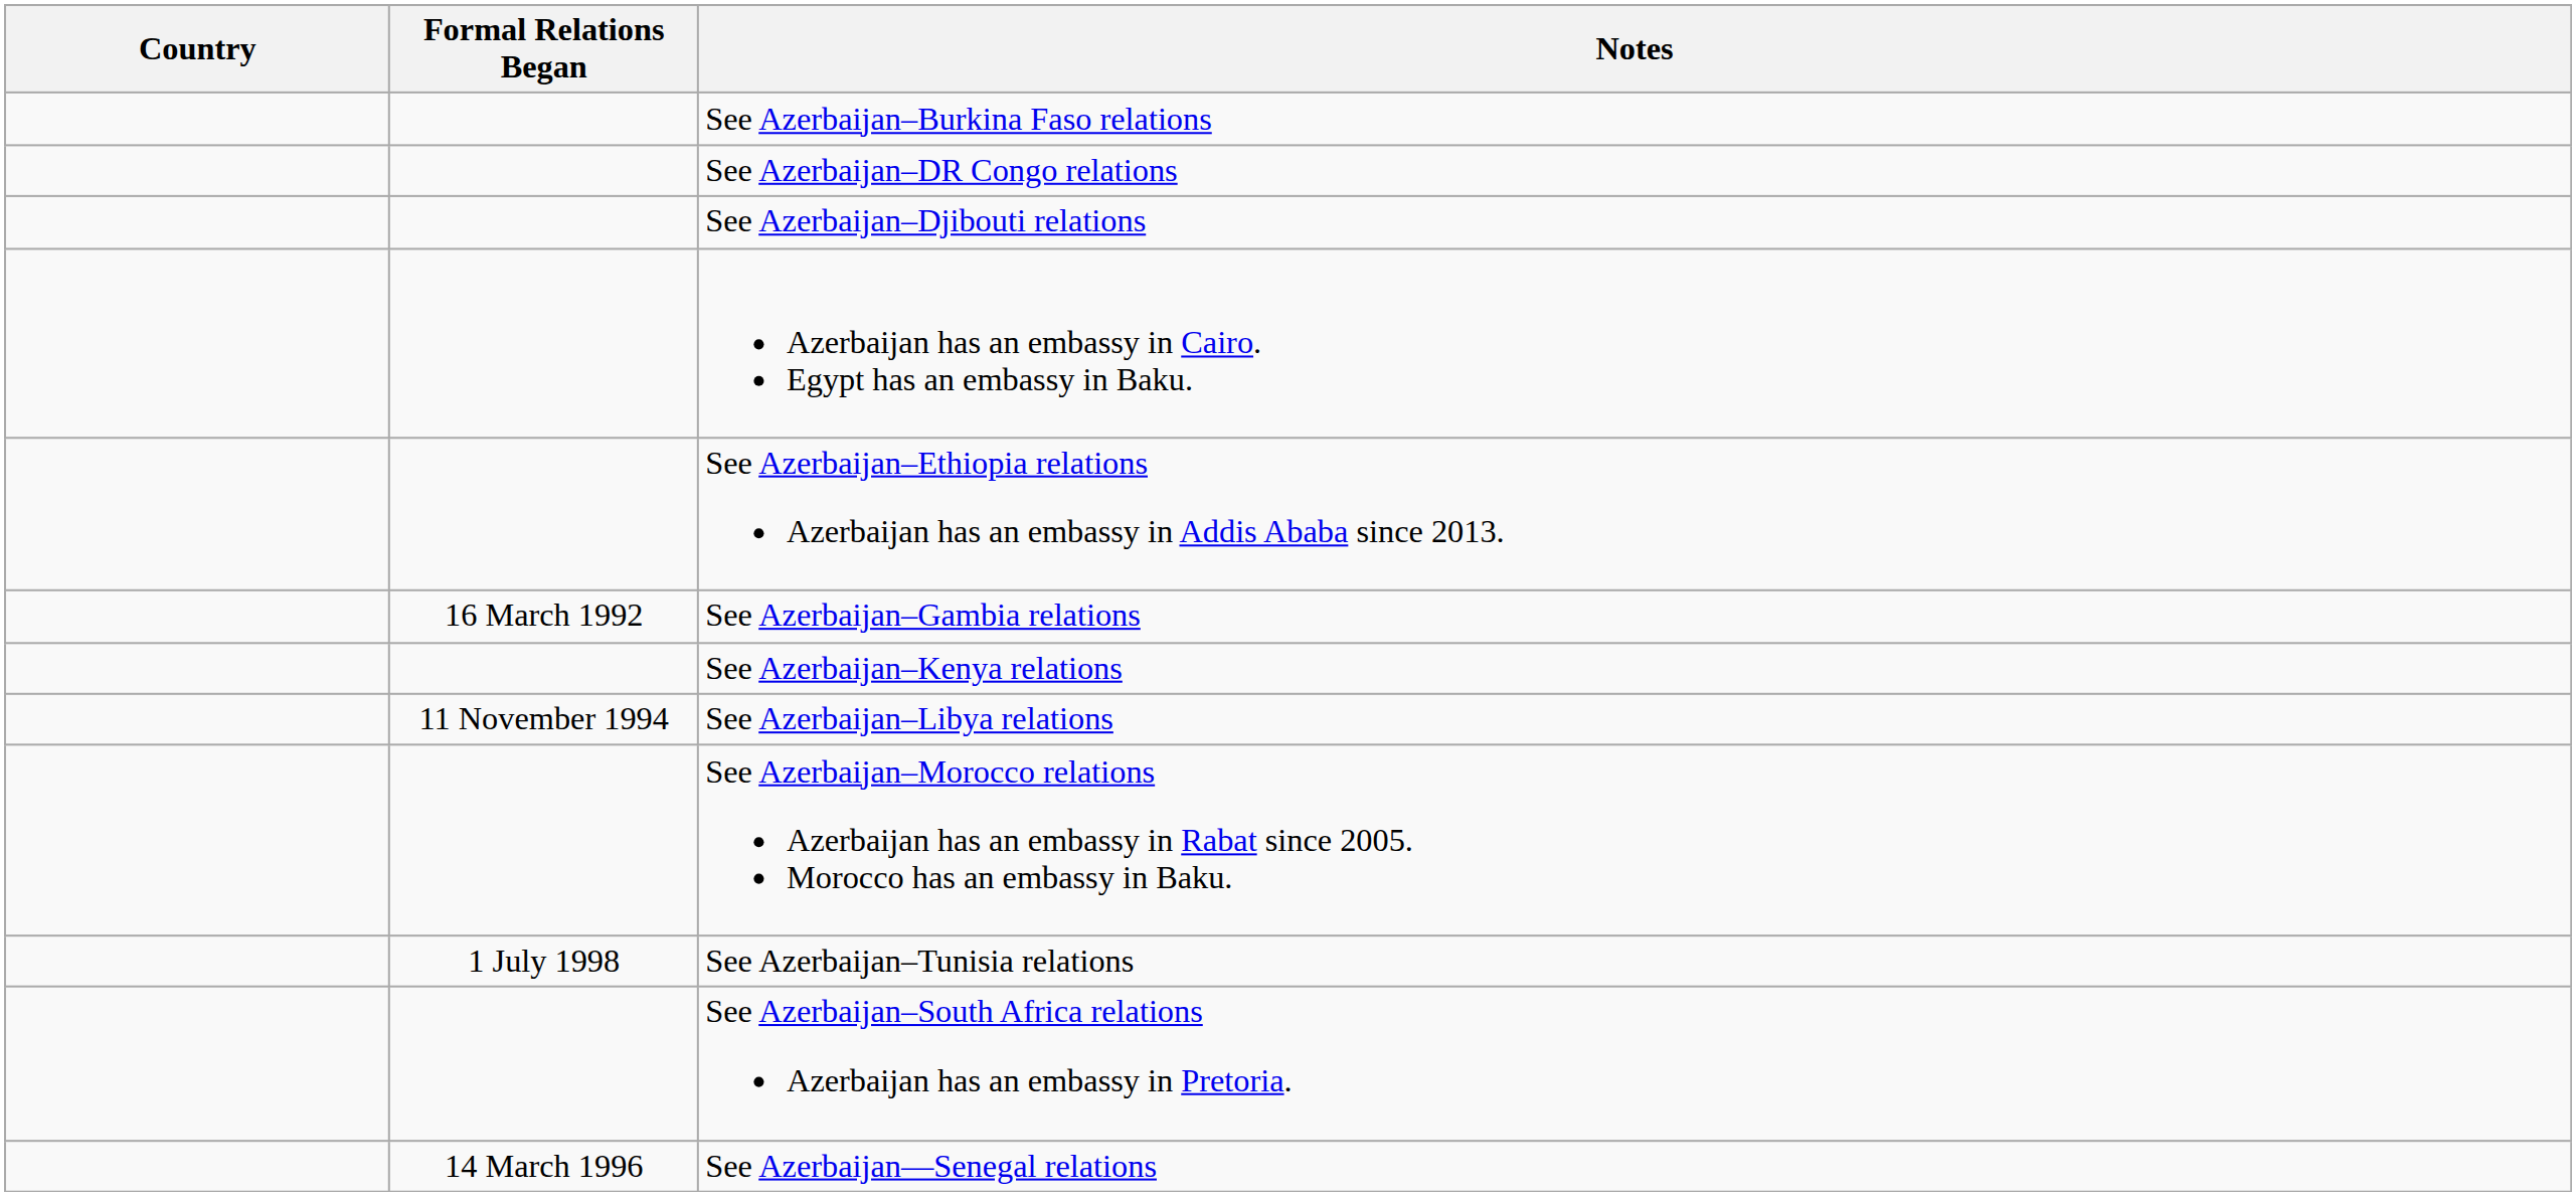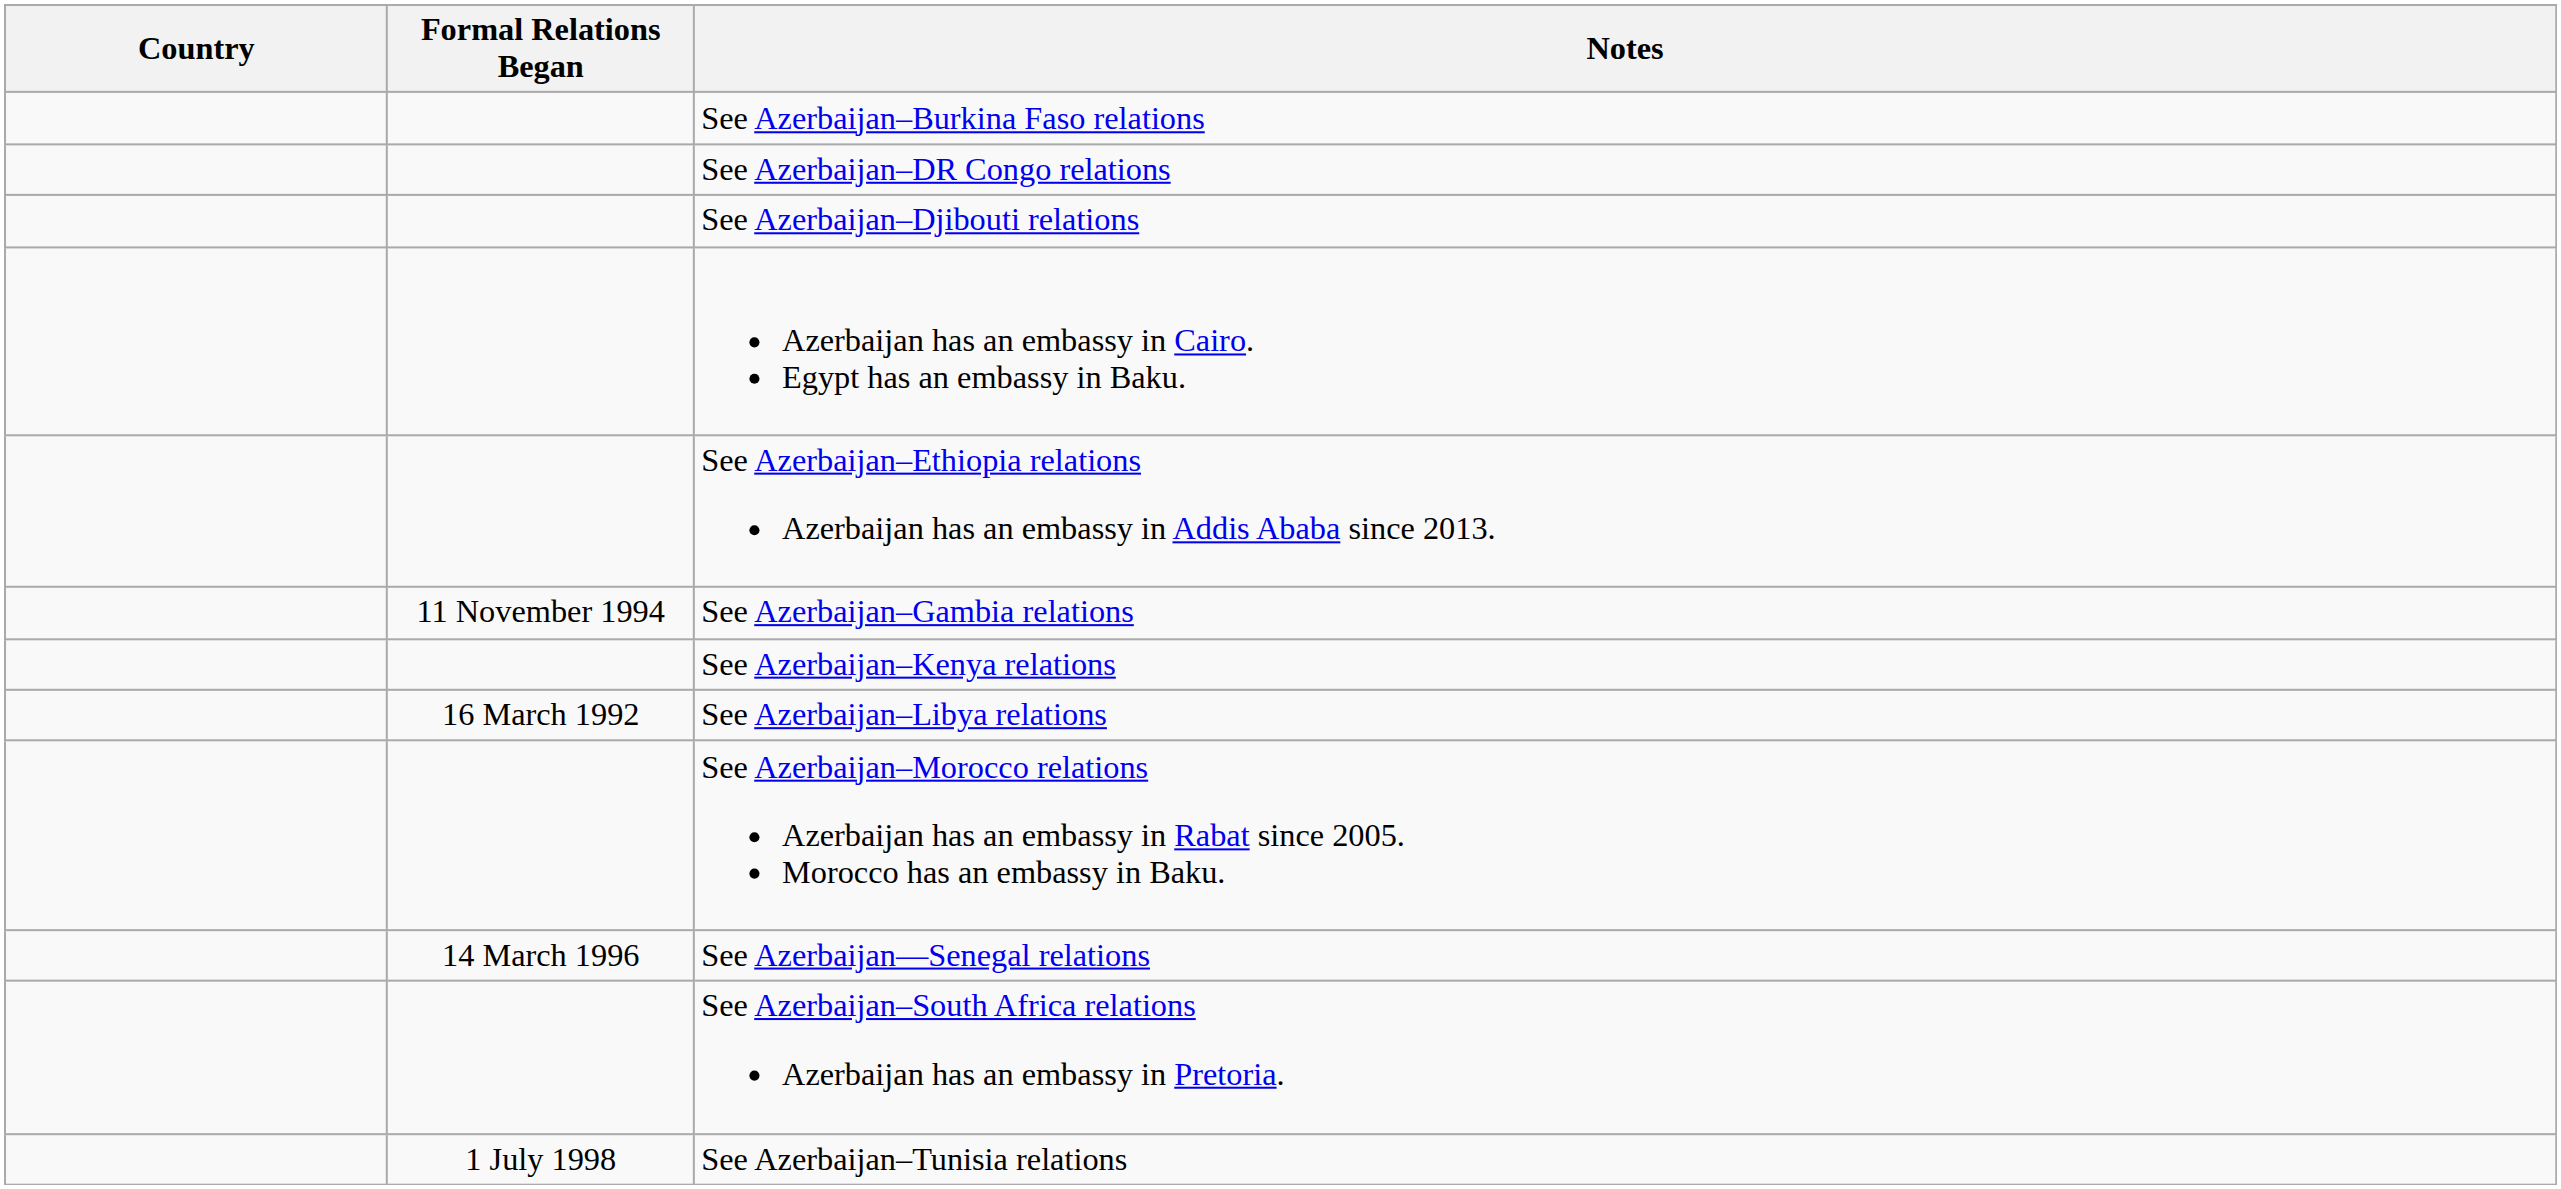See Azerbaijan–Gambia relations | Formal Relations Began: 16 March 1992 -> 11 November 1994
See Azerbaijan–Libya relations | Formal Relations Began: 11 November 1994 -> 16 March 1992
rows swapped: See Azerbaijan—Senegal relations <-> See Azerbaijan–Tunisia relations
